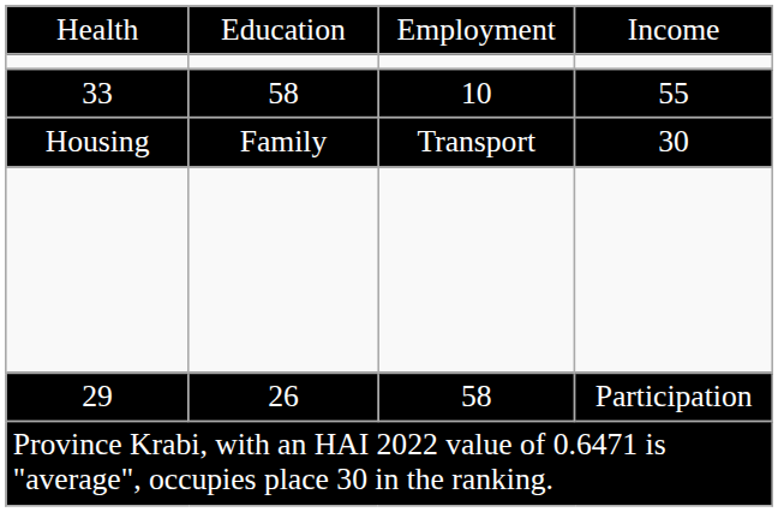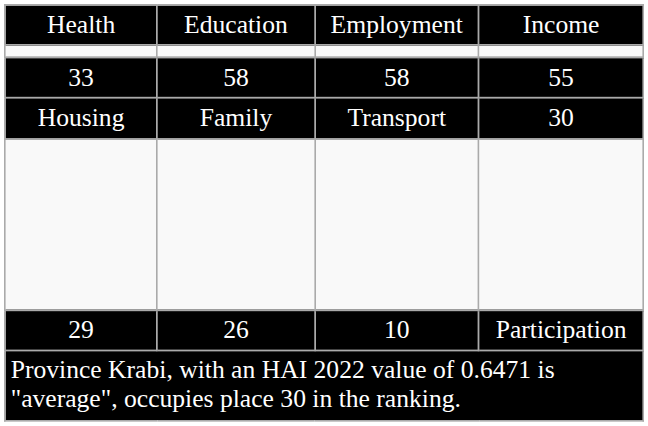33 | column 3: 10 -> 58
29 | column 3: 58 -> 10
